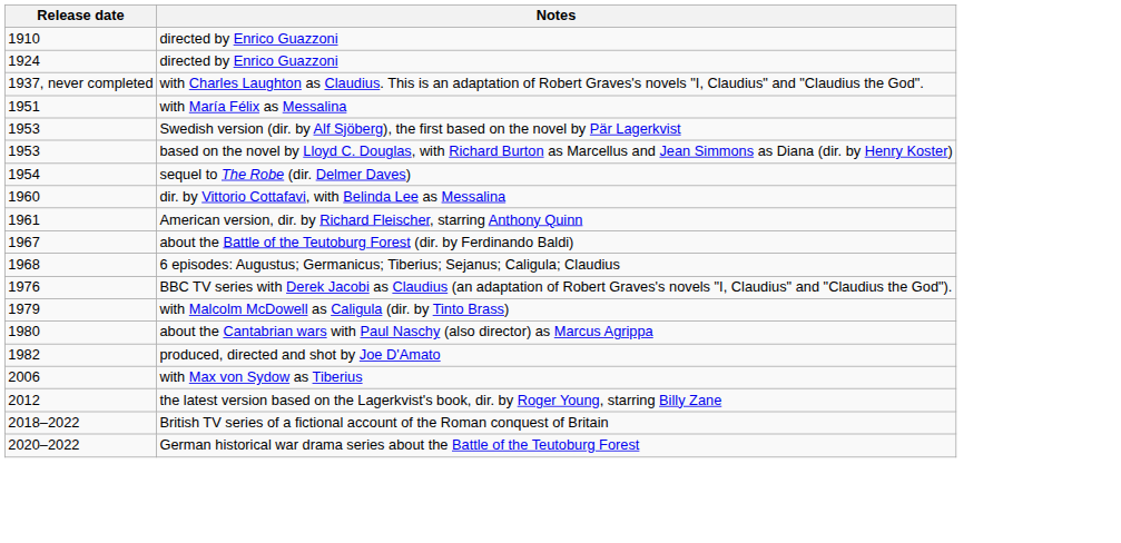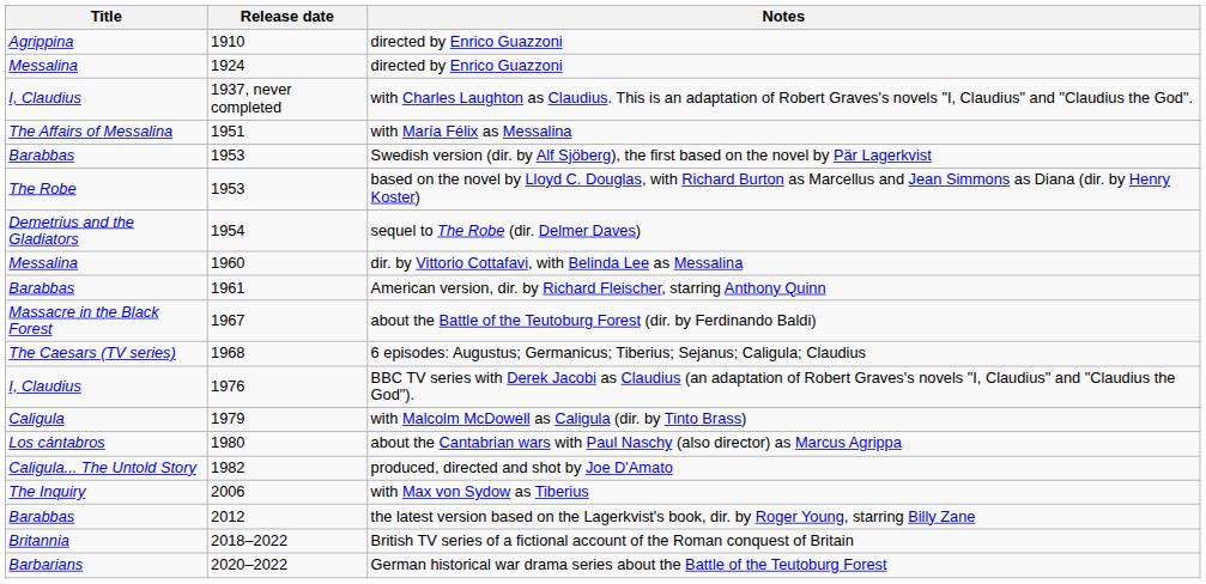+ column: Title | Agrippina | Messalina | I, Claudius | The Affairs of Messalina | Barabbas | The Robe | Demetrius and the Gladiators | Messalina | Barabbas | Massacre in the Black Forest | The Caesars (TV series) | I, Claudius | Caligula | Los cántabros | Caligula... The Untold Story | The Inquiry | Barabbas | Britannia | Barbarians
